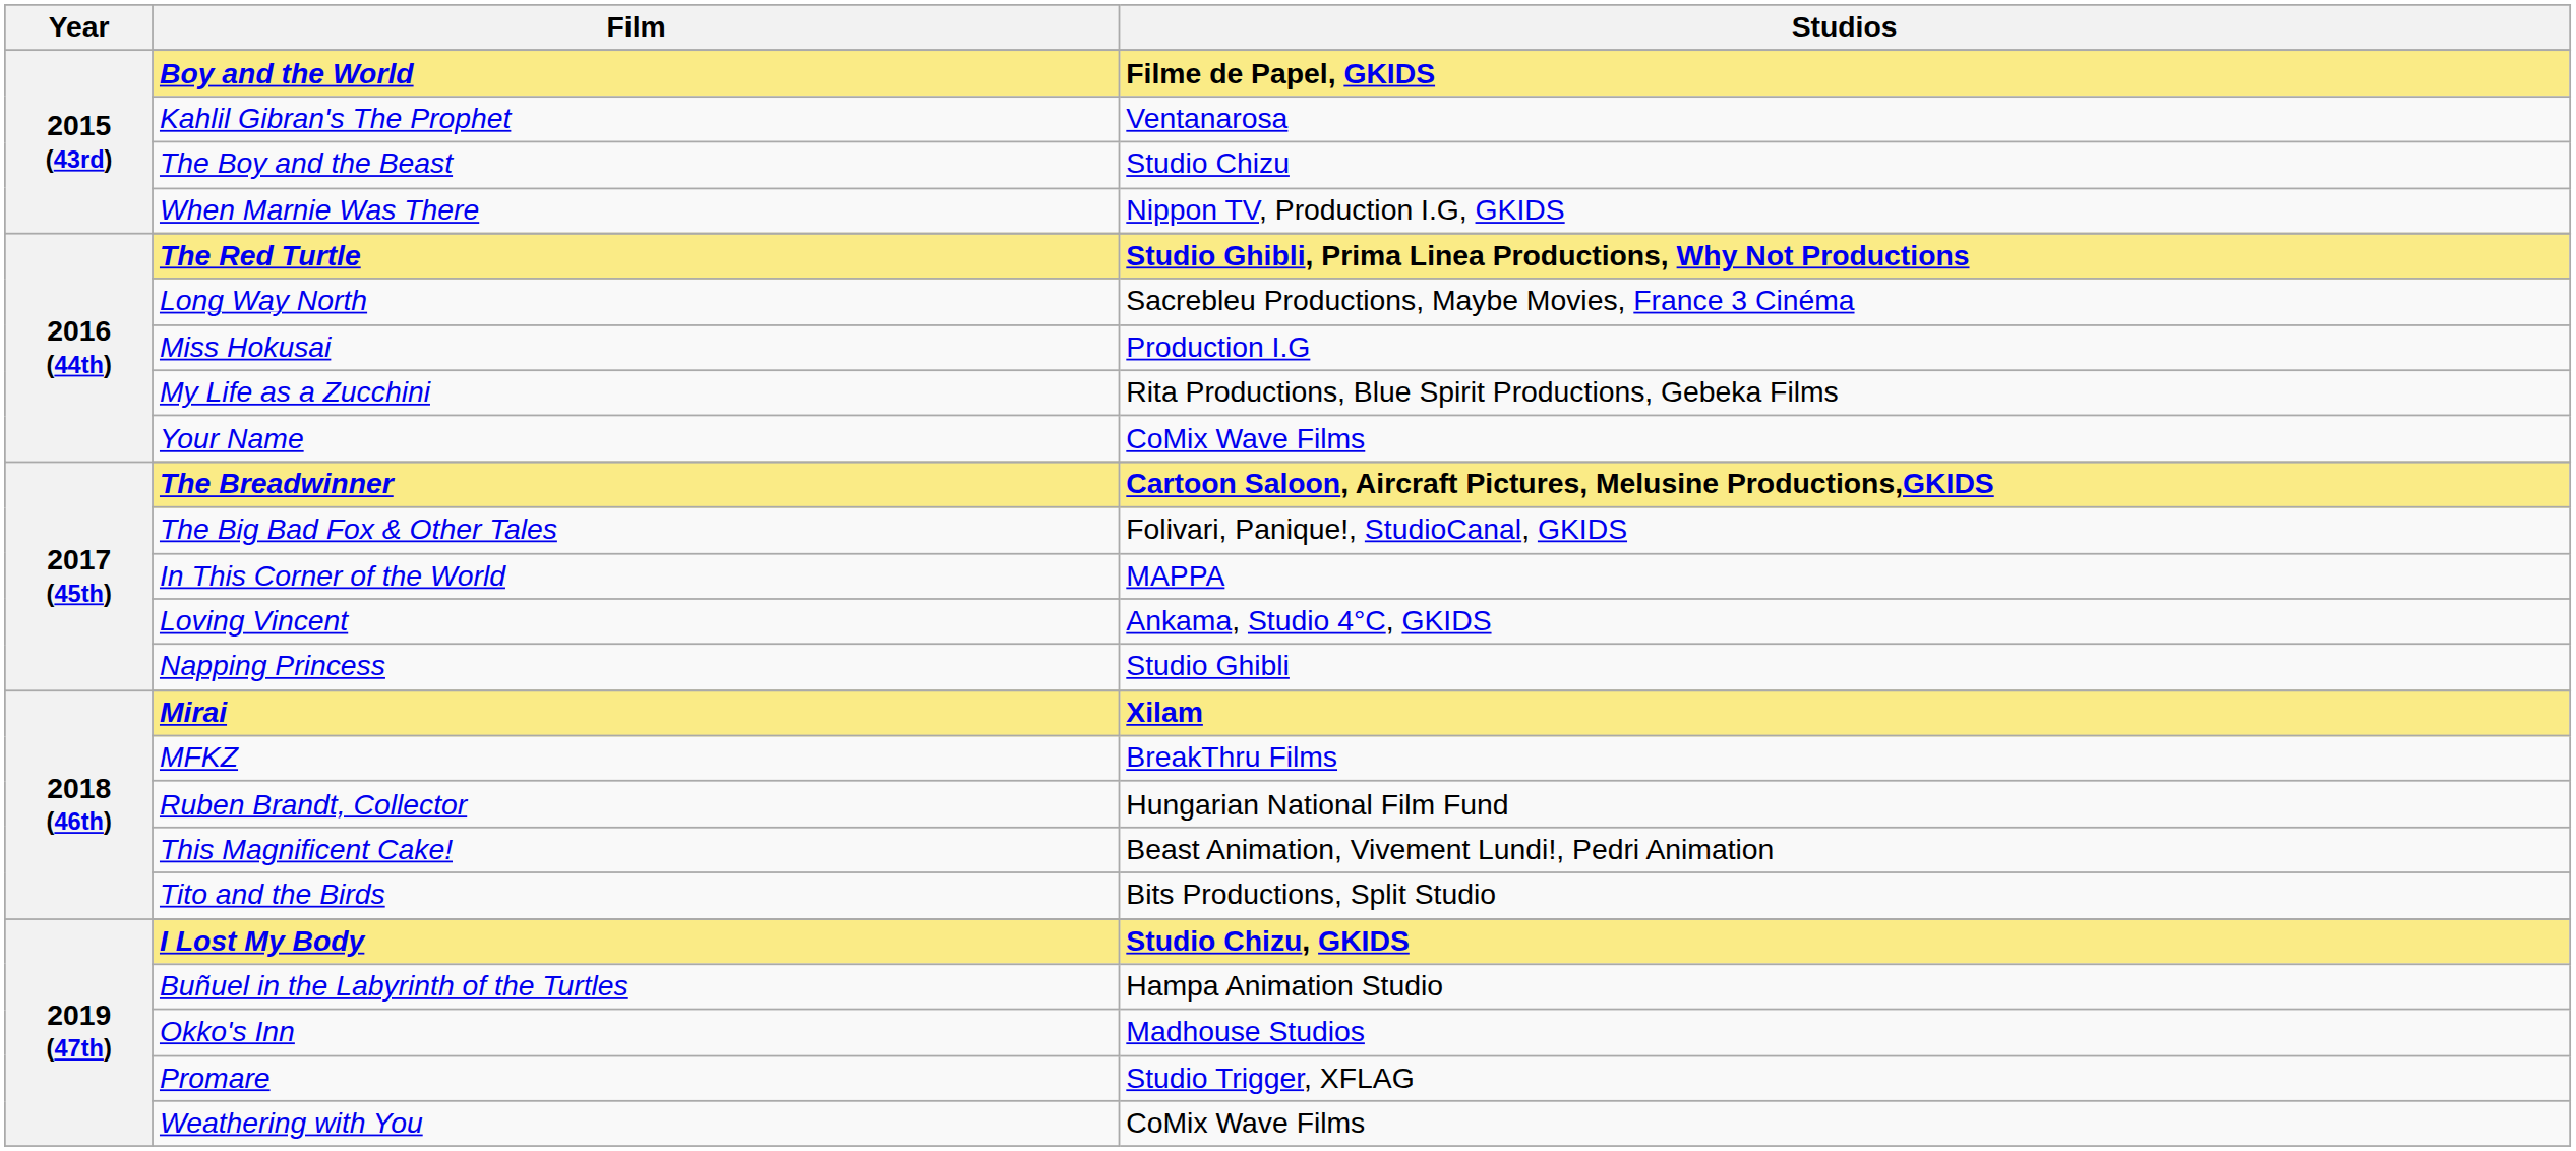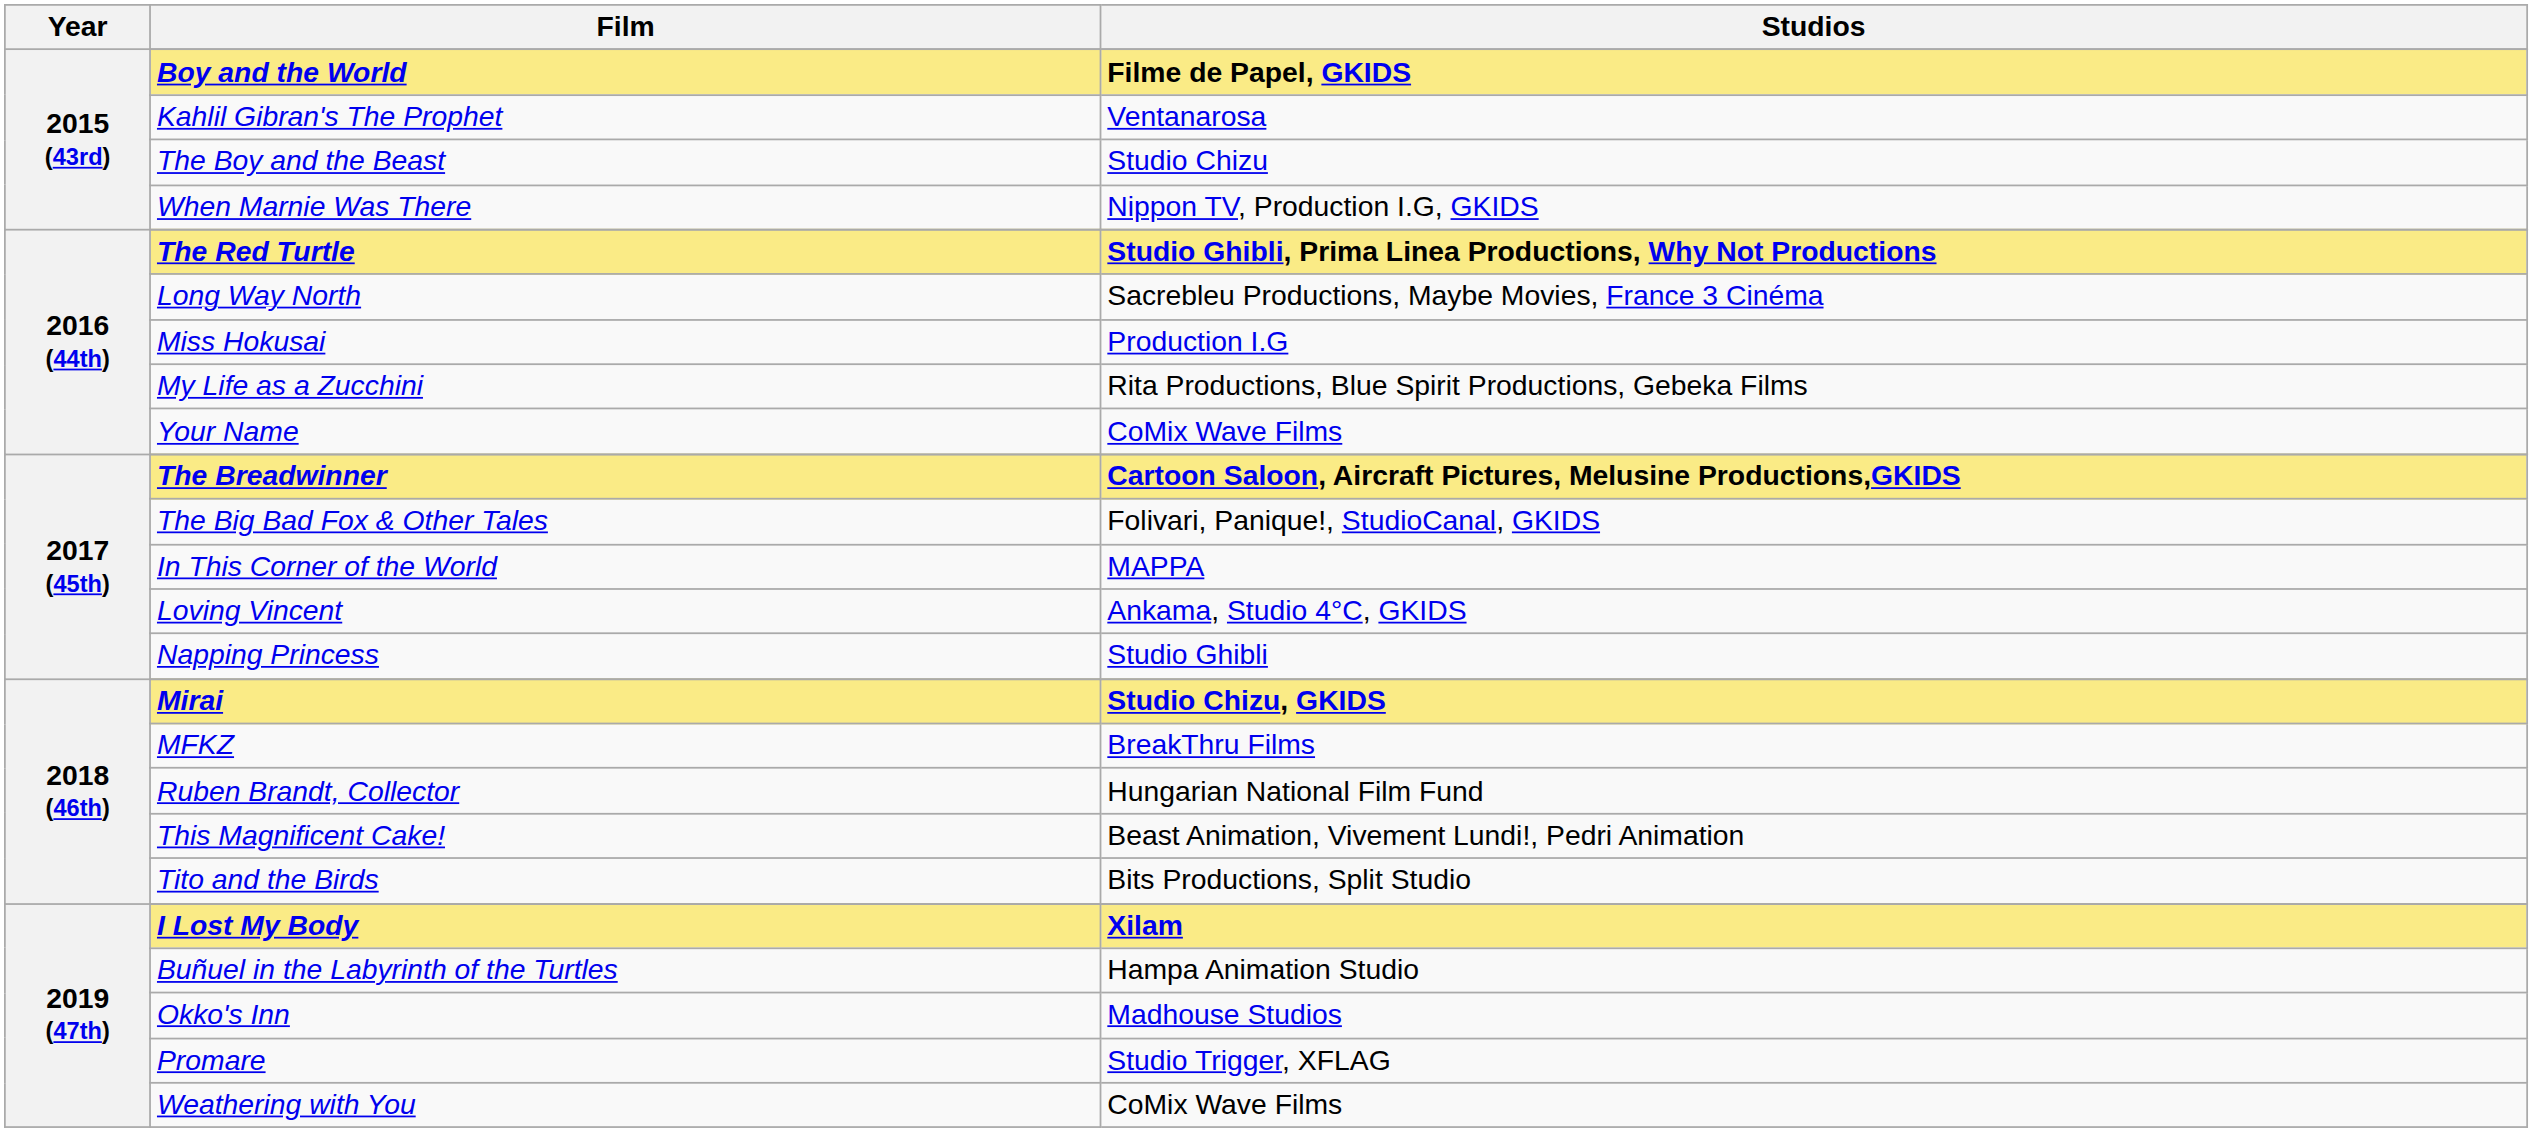Mirai | Studios: Xilam -> Studio Chizu, GKIDS
I Lost My Body | Studios: Studio Chizu, GKIDS -> Xilam
